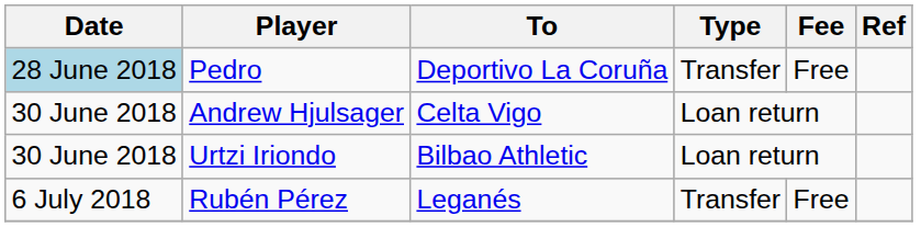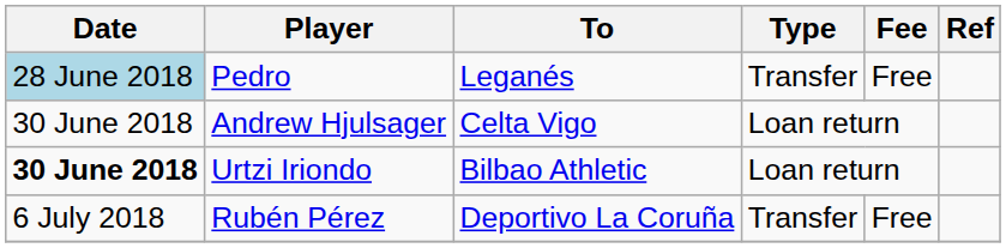Pedro | To: Deportivo La Coruña -> Leganés
Urtzi Iriondo | Date: normal -> bold
Rubén Pérez | To: Leganés -> Deportivo La Coruña
